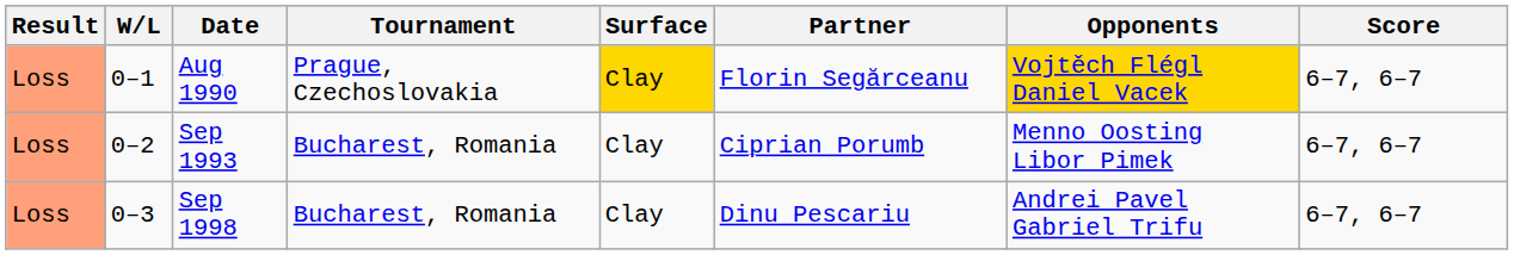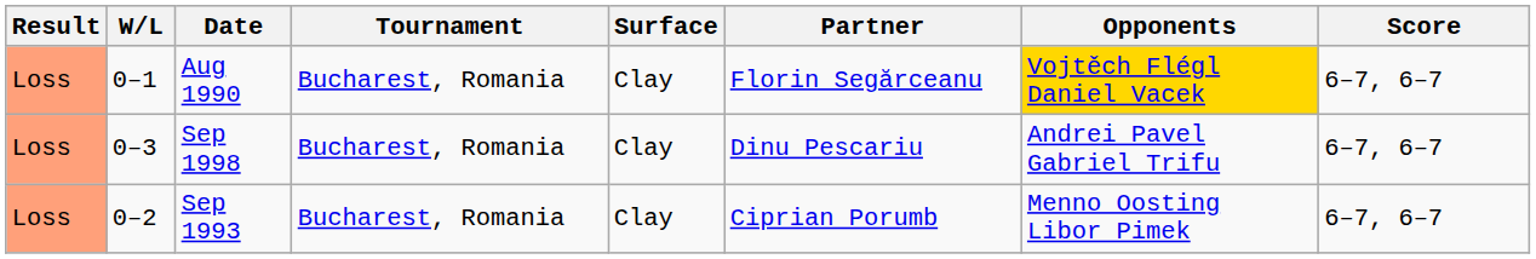Aug 1990 | Tournament: Prague, Czechoslovakia -> Bucharest, Romania
Aug 1990 | Surface: gold background -> no background
rows swapped: Sep 1993 <-> Sep 1998
